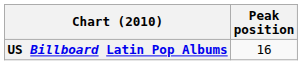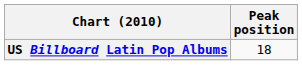US Billboard Latin Pop Albums | Peak position: 16 -> 18
